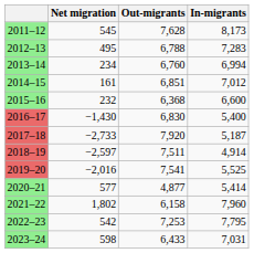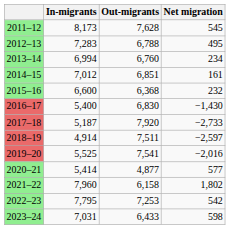columns swapped: In-migrants <-> Net migration
